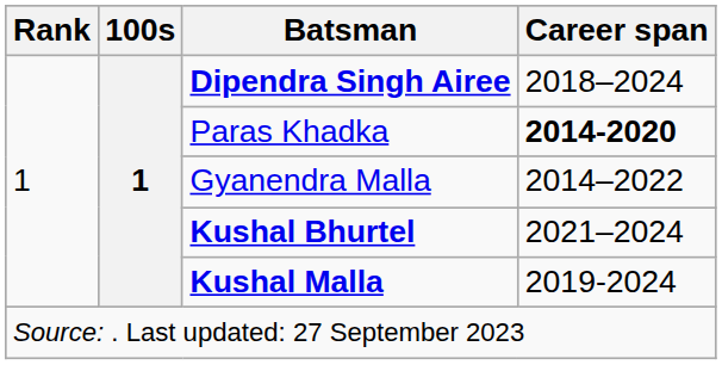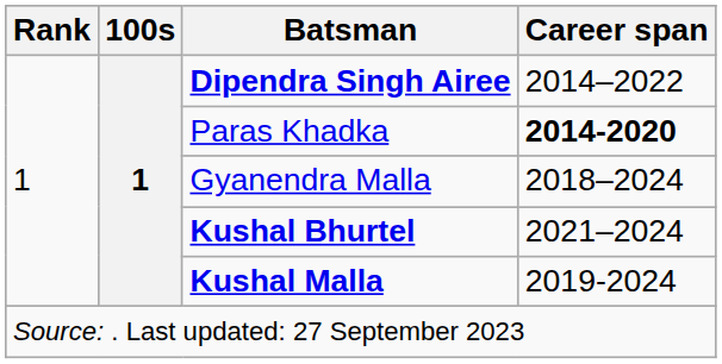Dipendra Singh Airee | Career span: 2018–2024 -> 2014–2022
Gyanendra Malla | Career span: 2014–2022 -> 2018–2024
